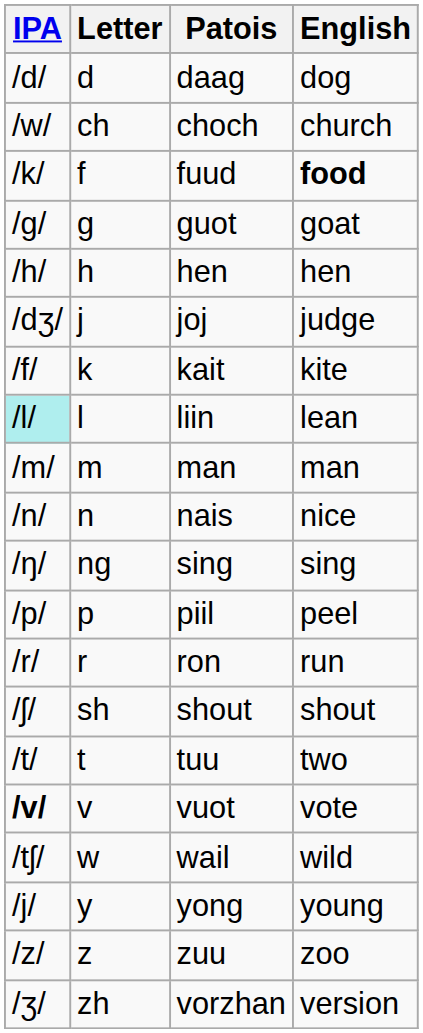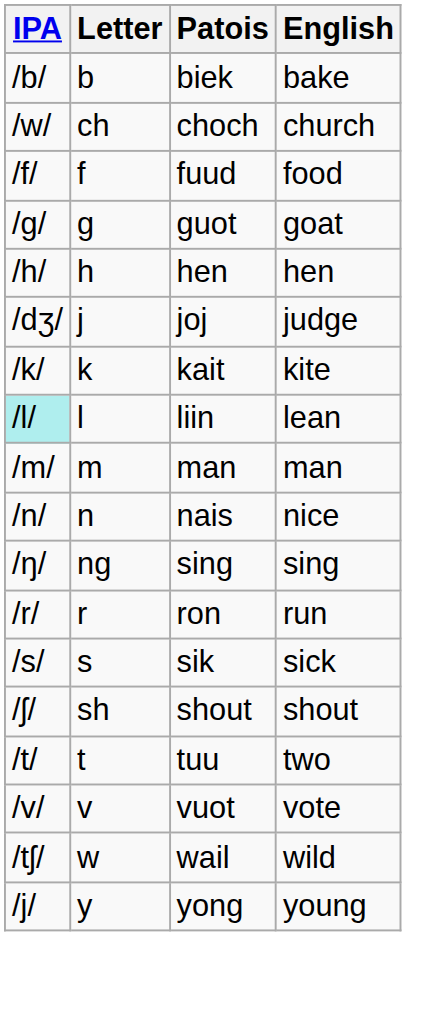+ row: /b/ | b | biek | bake
- row: /d/ | d | daag | dog
fuud | IPA: /k/ -> /f/
fuud | English: bold -> normal
kait | IPA: /f/ -> /k/
- row: /p/ | p | piil | peel
+ row: /s/ | s | sik | sick
vuot | IPA: bold -> normal
- row: /z/ | z | zuu | zoo
- row: /ʒ/ | zh | vorzhan | version
